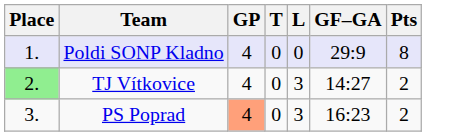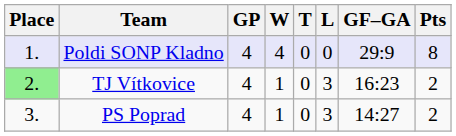+ column: W | 4 | 1 | 1
TJ Vítkovice | GF–GA: 14:27 -> 16:23
PS Poprad | GP: lightsalmon background -> no background
PS Poprad | GF–GA: 16:23 -> 14:27
